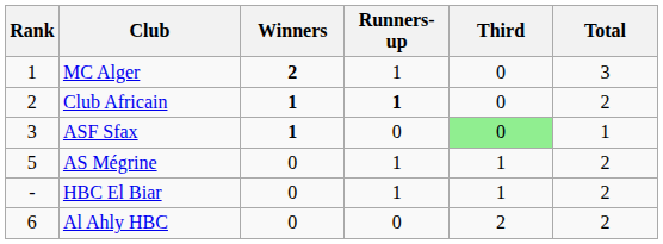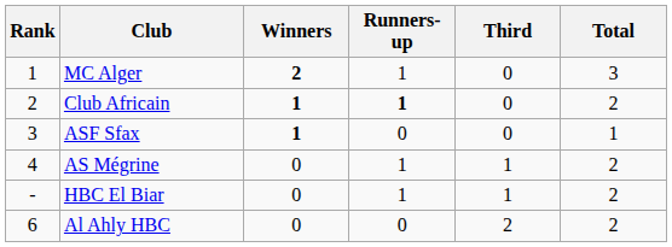ASF Sfax | Third: lightgreen background -> no background
AS Mégrine | Rank: 5 -> 4
